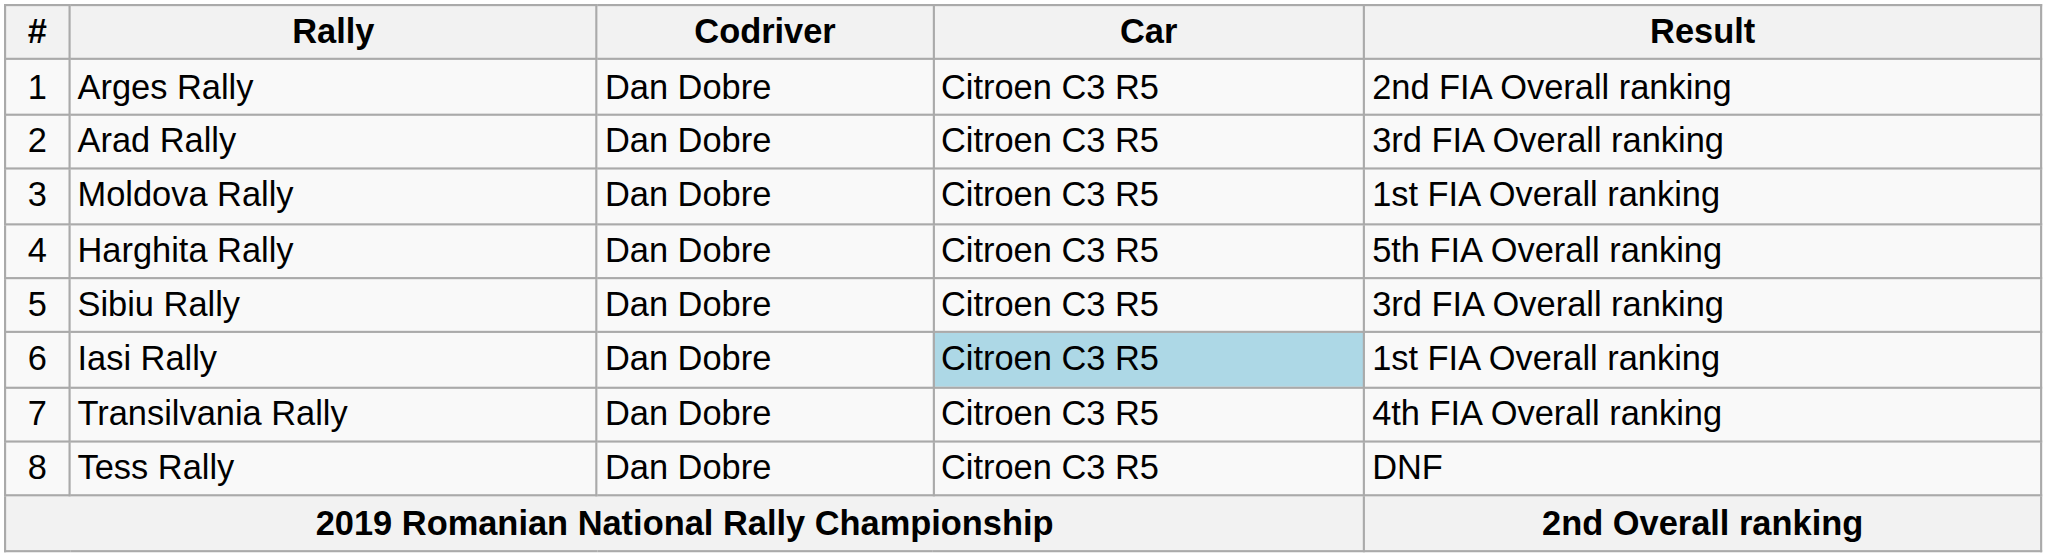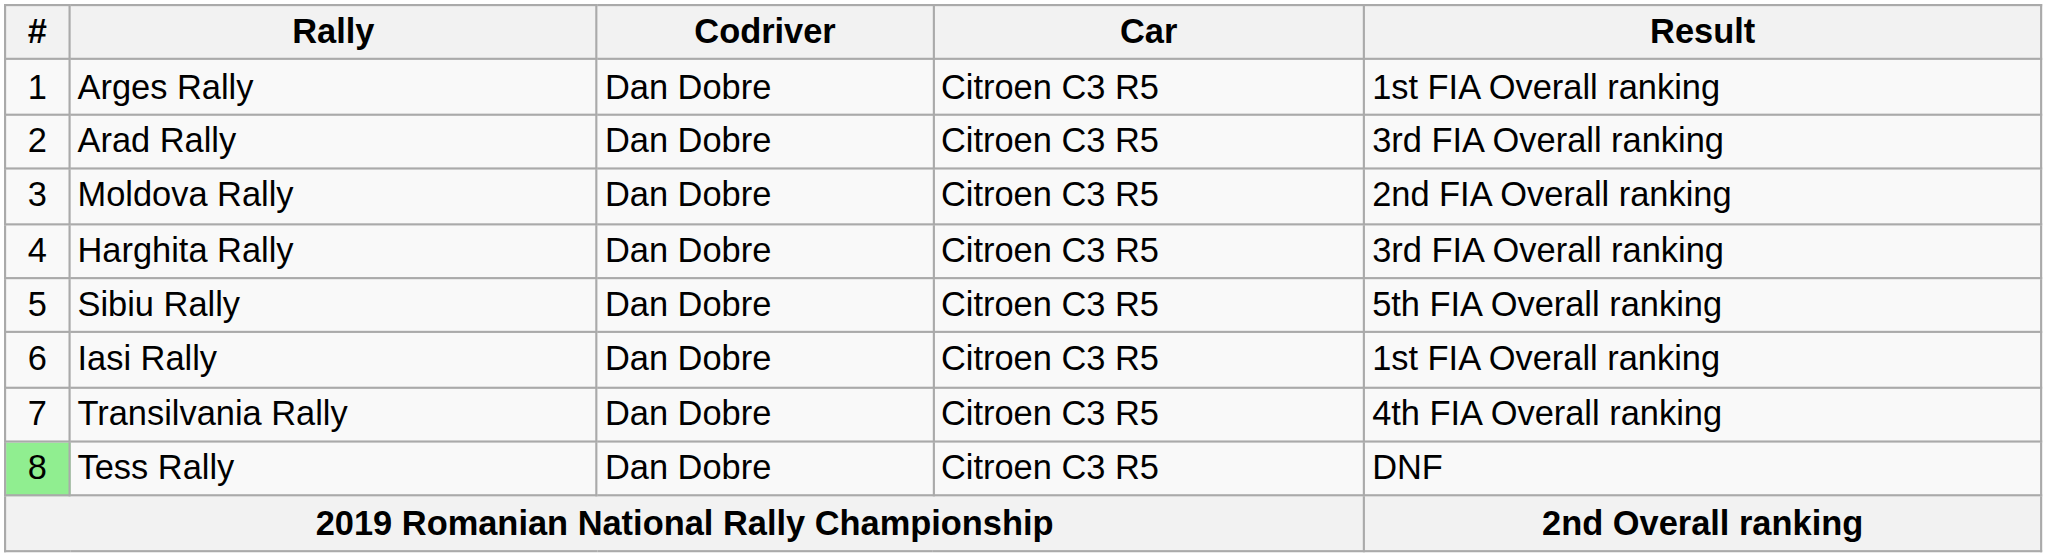Arges Rally | Result: 2nd FIA Overall ranking -> 1st FIA Overall ranking
Moldova Rally | Result: 1st FIA Overall ranking -> 2nd FIA Overall ranking
Harghita Rally | Result: 5th FIA Overall ranking -> 3rd FIA Overall ranking
Sibiu Rally | Result: 3rd FIA Overall ranking -> 5th FIA Overall ranking
Iasi Rally | Car: lightblue background -> no background
Tess Rally | #: no background -> lightgreen background
